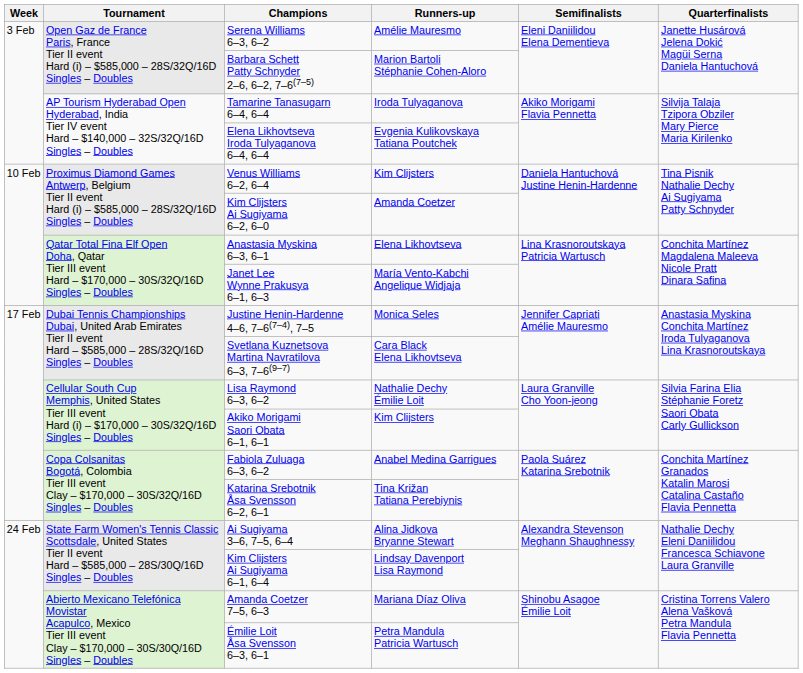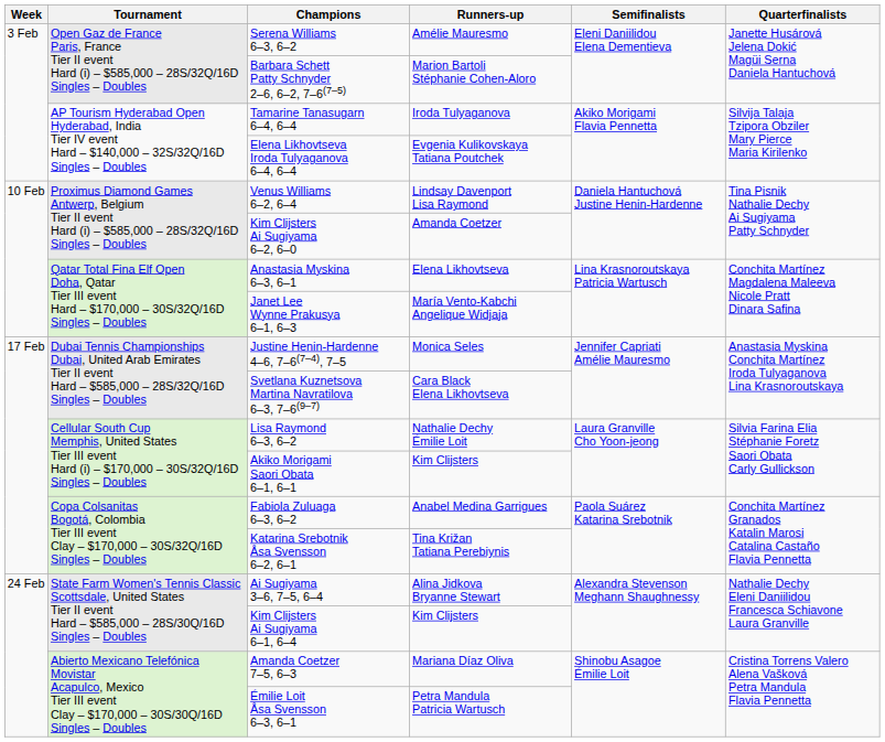Venus Williams 6–2, 6–4 | Runners-up: Kim Clijsters -> Lindsay Davenport Lisa Raymond
Kim Clijsters Ai Sugiyama 6–1, 6–4 | Runners-up: Lindsay Davenport Lisa Raymond -> Kim Clijsters
